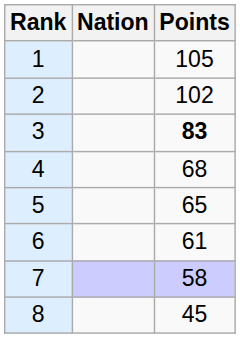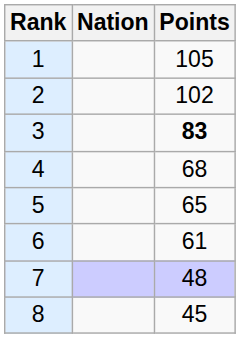7 | Points: 58 -> 48
